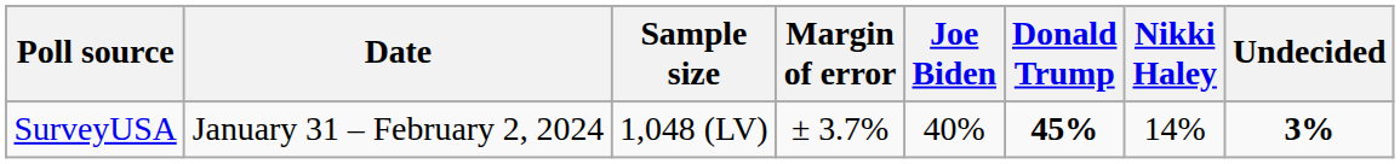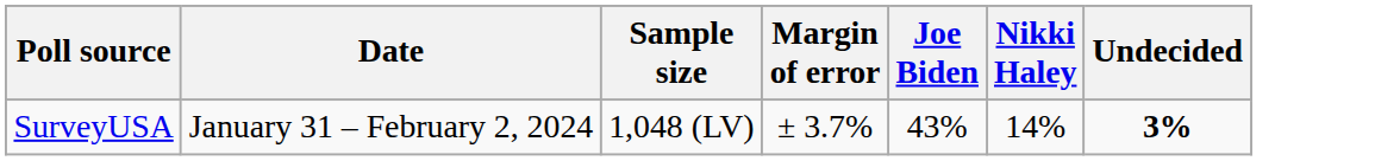- column: Donald Trump | 45%
SurveyUSA | Joe Biden: 40% -> 43%
